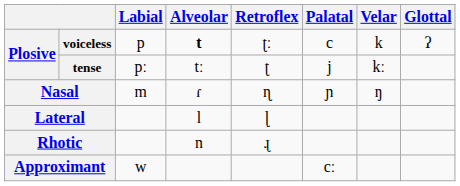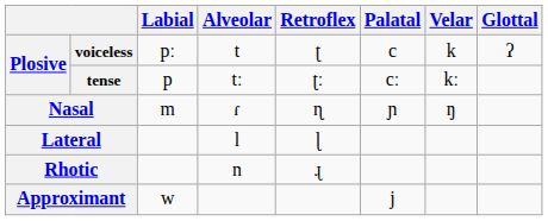voiceless | Labial: p -> pː
voiceless | Alveolar: bold -> normal
voiceless | Retroflex: ʈː -> ʈ
tense | Labial: pː -> p
tense | Retroflex: ʈ -> ʈː
tense | Palatal: j -> cː
Approximant | Palatal: cː -> j
